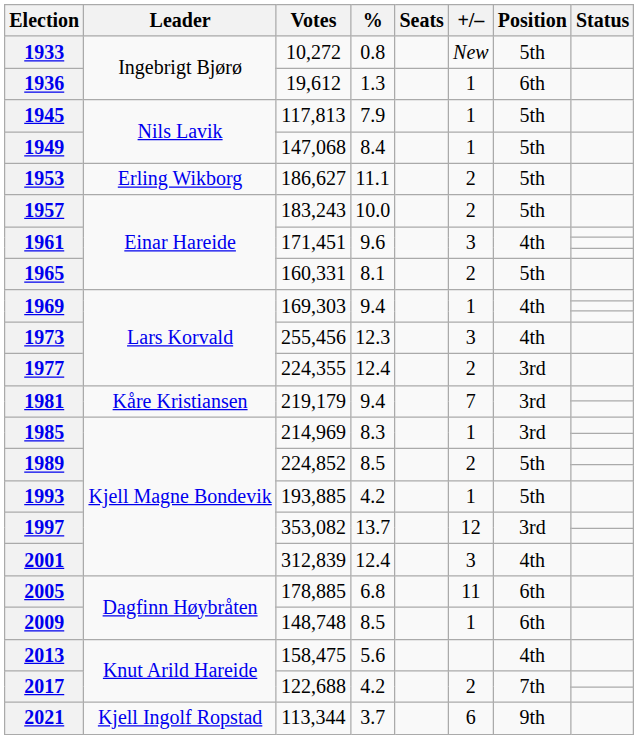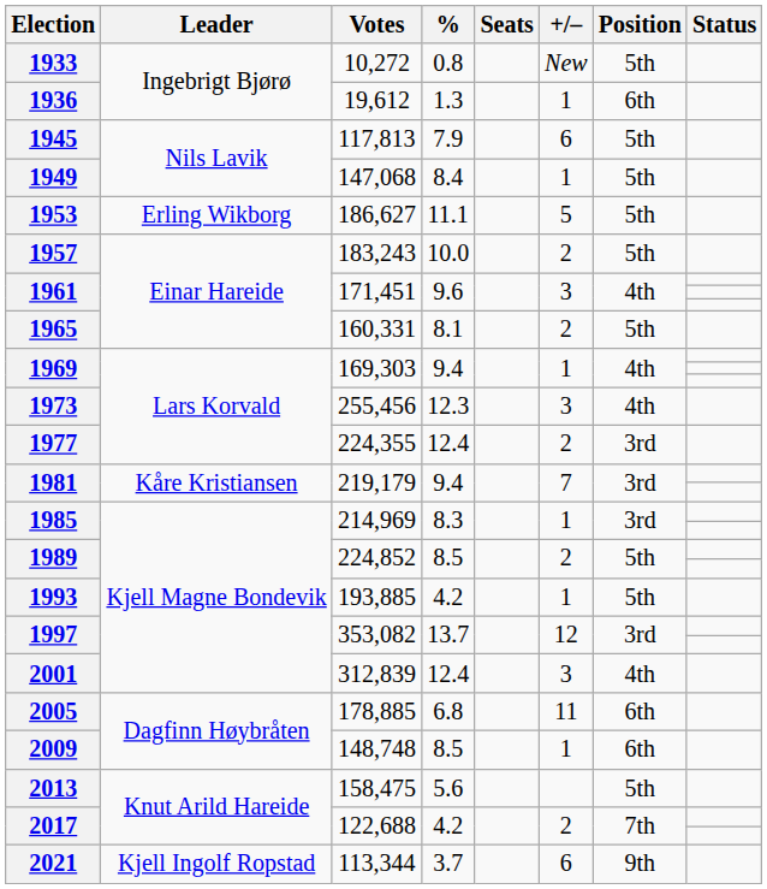1945 | +/–: 1 -> 6
1953 | +/–: 2 -> 5
2013 | Position: 4th -> 5th
